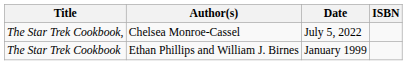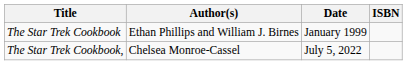rows swapped: The Star Trek Cookbook <-> The Star Trek Cookbook,
